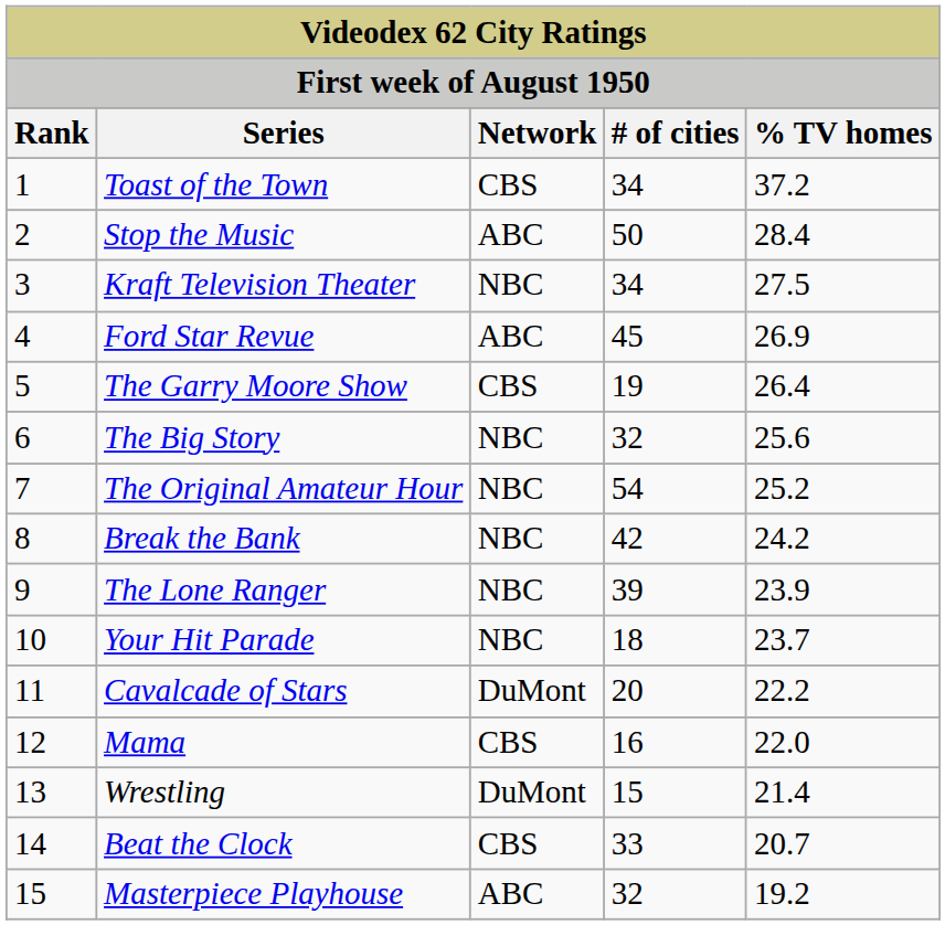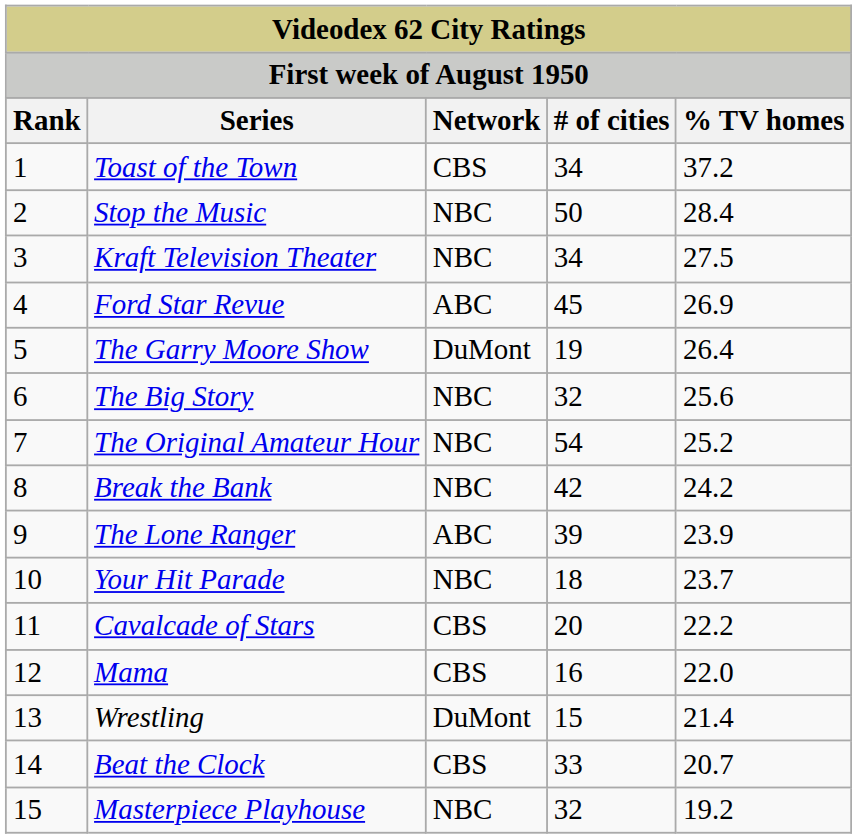Stop the Music | Network: ABC -> NBC
The Garry Moore Show | Network: CBS -> DuMont
The Lone Ranger | Network: NBC -> ABC
Cavalcade of Stars | Network: DuMont -> CBS
Masterpiece Playhouse | Network: ABC -> NBC
